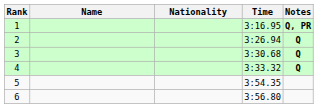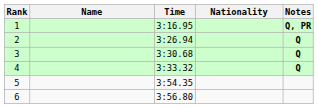columns swapped: Nationality <-> Time
